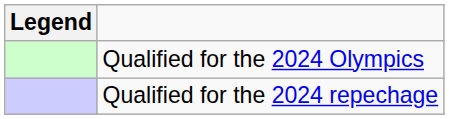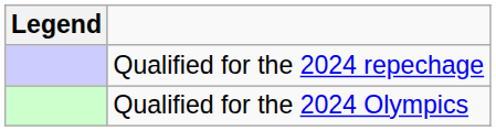rows swapped: Qualified for the 2024 Olympics <-> Qualified for the 2024 repechage
